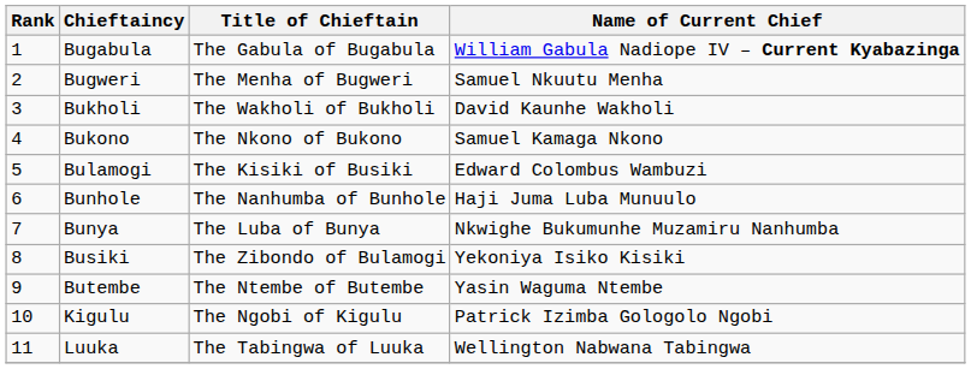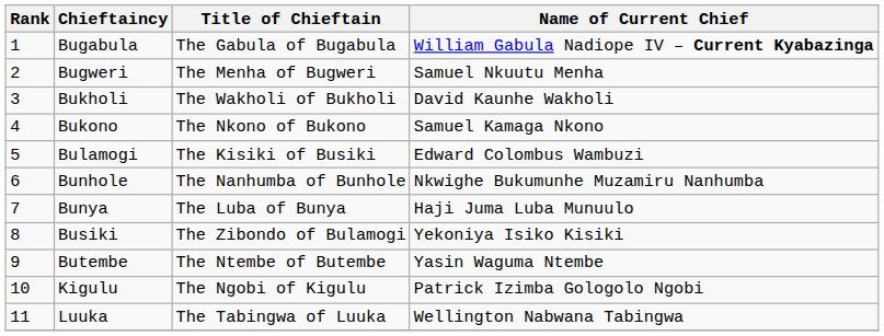Bunhole | Name of Current Chief: Haji Juma Luba Munuulo -> Nkwighe Bukumunhe Muzamiru Nanhumba
Bunya | Name of Current Chief: Nkwighe Bukumunhe Muzamiru Nanhumba -> Haji Juma Luba Munuulo
